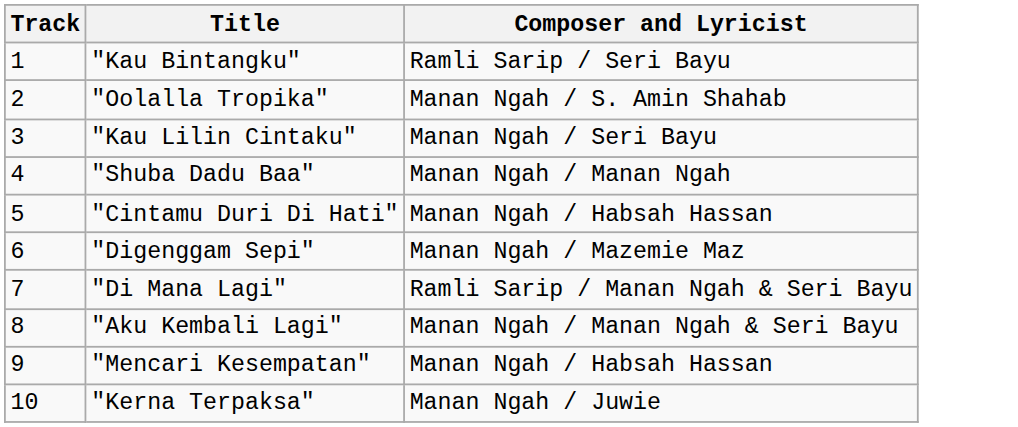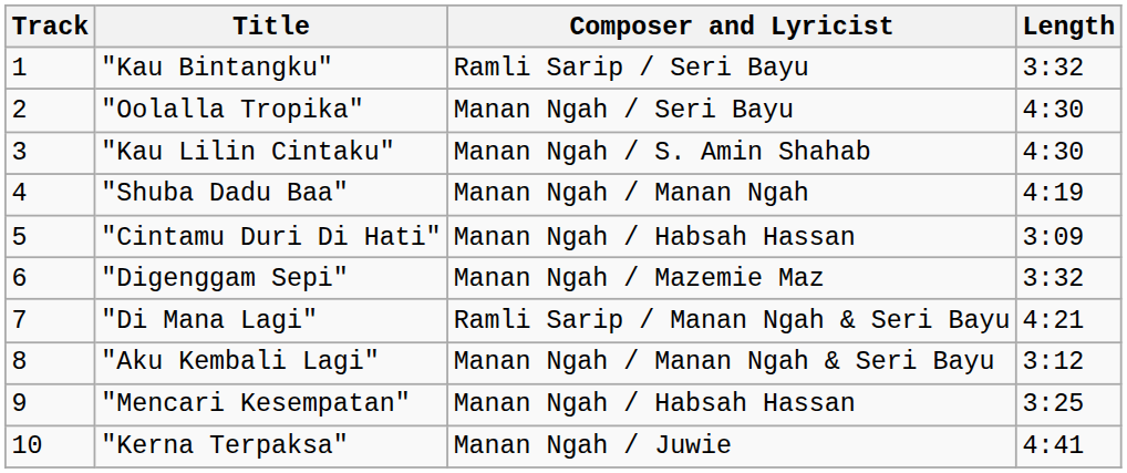+ column: Length | 3:32 | 4:30 | 4:30 | 4:19 | 3:09 | 3:32 | 4:21 | 3:12 | 3:25 | 4:41
"Oolalla Tropika" | Composer and Lyricist: Manan Ngah / S. Amin Shahab -> Manan Ngah / Seri Bayu
"Kau Lilin Cintaku" | Composer and Lyricist: Manan Ngah / Seri Bayu -> Manan Ngah / S. Amin Shahab
